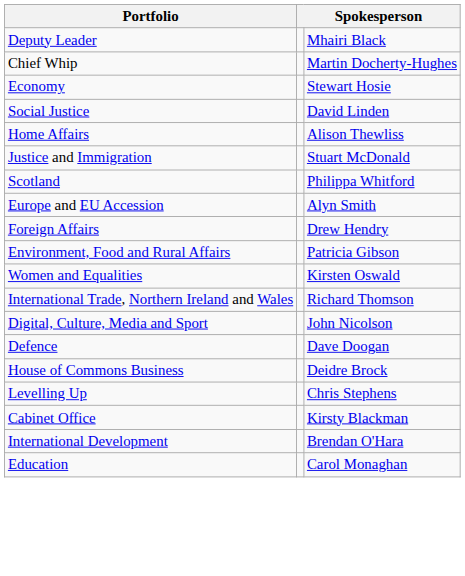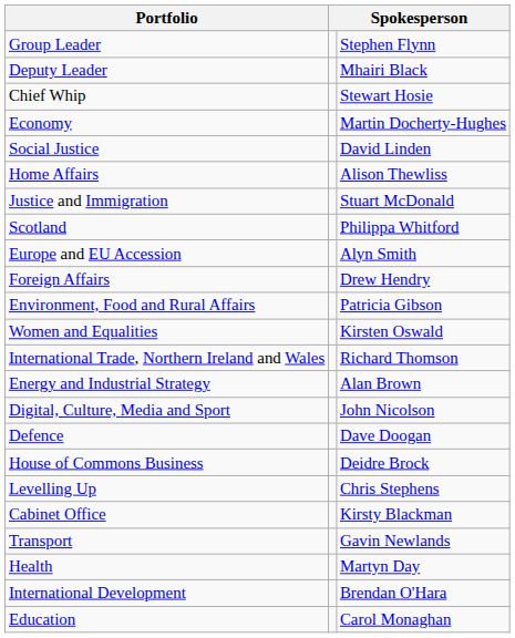+ row: Group Leader | Stephen Flynn
Chief Whip | column 3: Martin Docherty-Hughes -> Stewart Hosie
Economy | column 3: Stewart Hosie -> Martin Docherty-Hughes
+ row: Energy and Industrial Strategy | Alan Brown
+ row: Transport | Gavin Newlands
+ row: Health | Martyn Day
